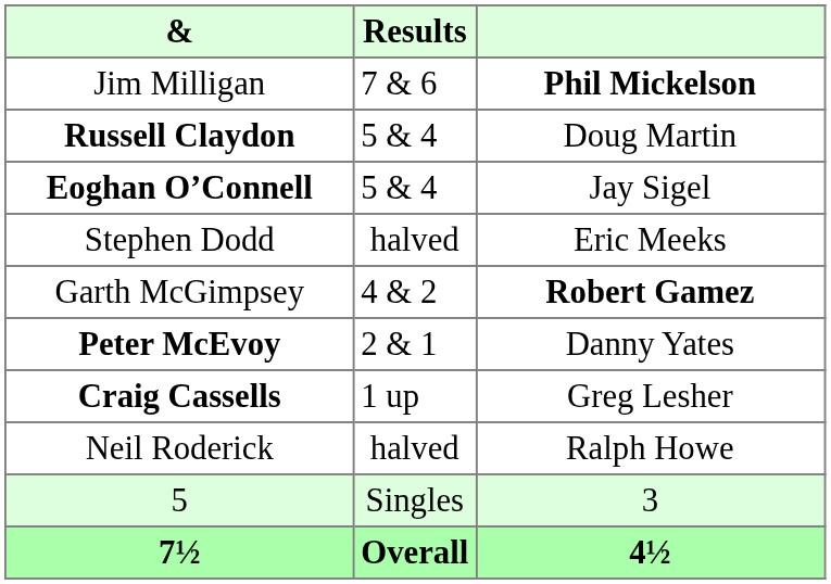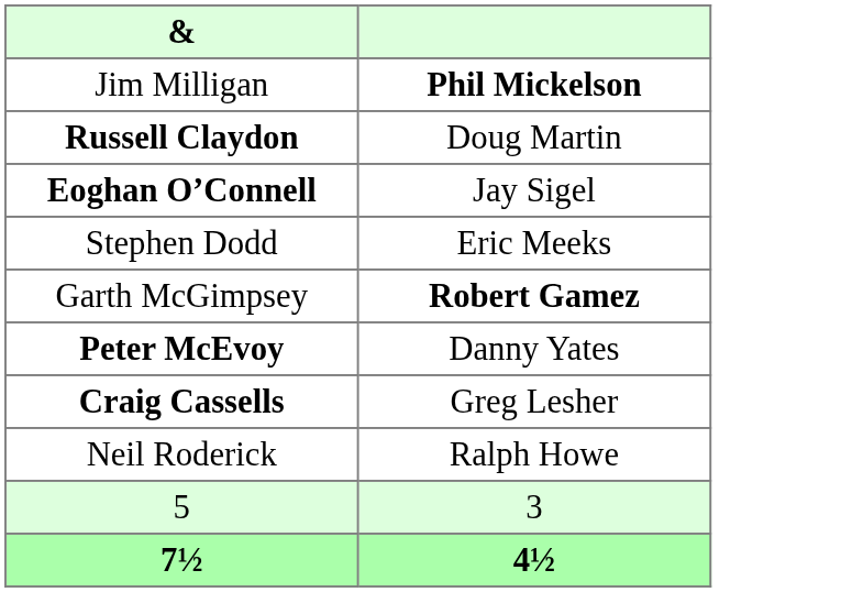- column: Results | 7 & 6 | 5 & 4 | 5 & 4 | halved | 4 & 2 | 2 & 1 | 1 up | halved | Singles | Overall
